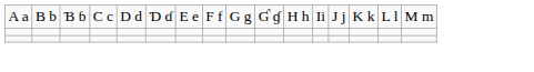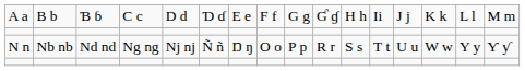+ row: N n | Nb nb | Nd nd | Ng ng | Nj nj | Ñ ñ | Ŋ ŋ | O o | P p | R r | S s | T t | U u | W w | Y y | Ƴ ƴ
